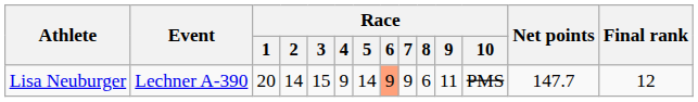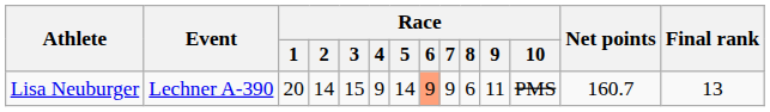Lisa Neuburger | Net points: 147.7 -> 160.7
Lisa Neuburger | Final rank: 12 -> 13
